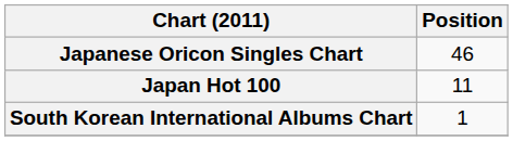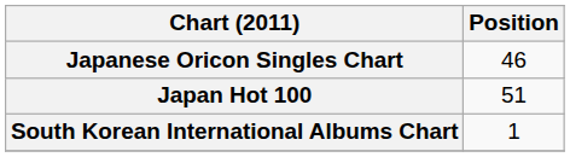Japan Hot 100 | Position: 11 -> 51
